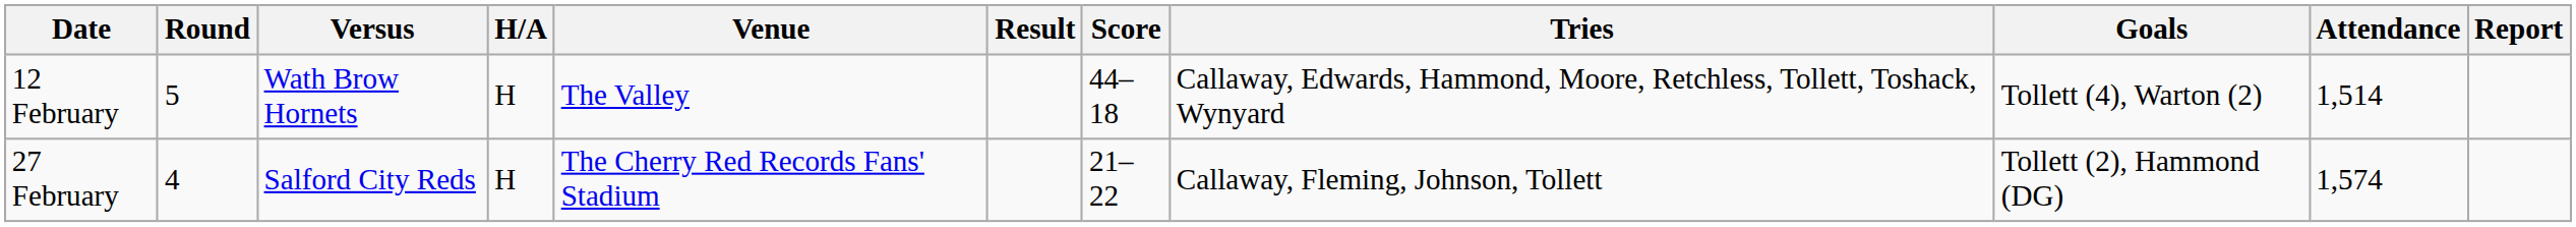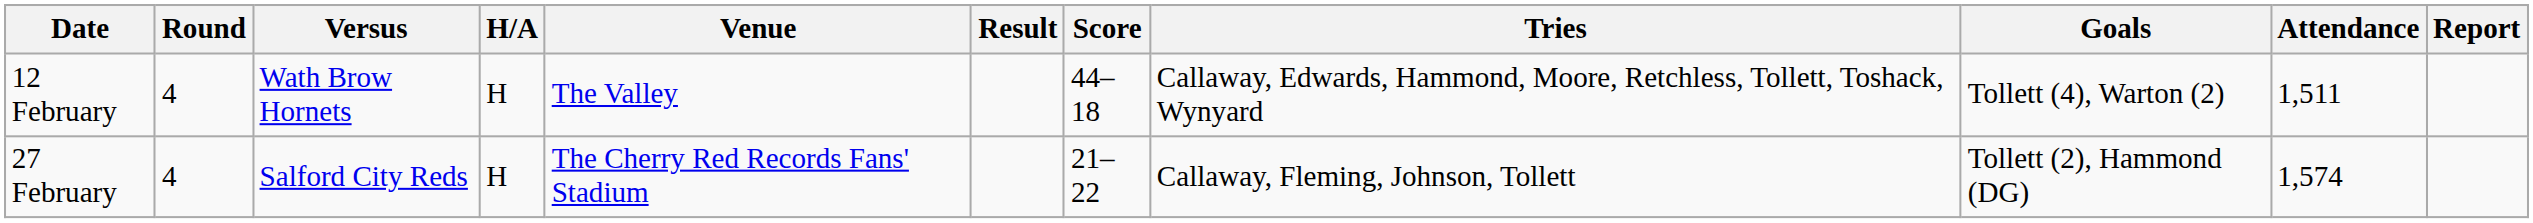12 February | Round: 5 -> 4
12 February | Attendance: 1,514 -> 1,511
